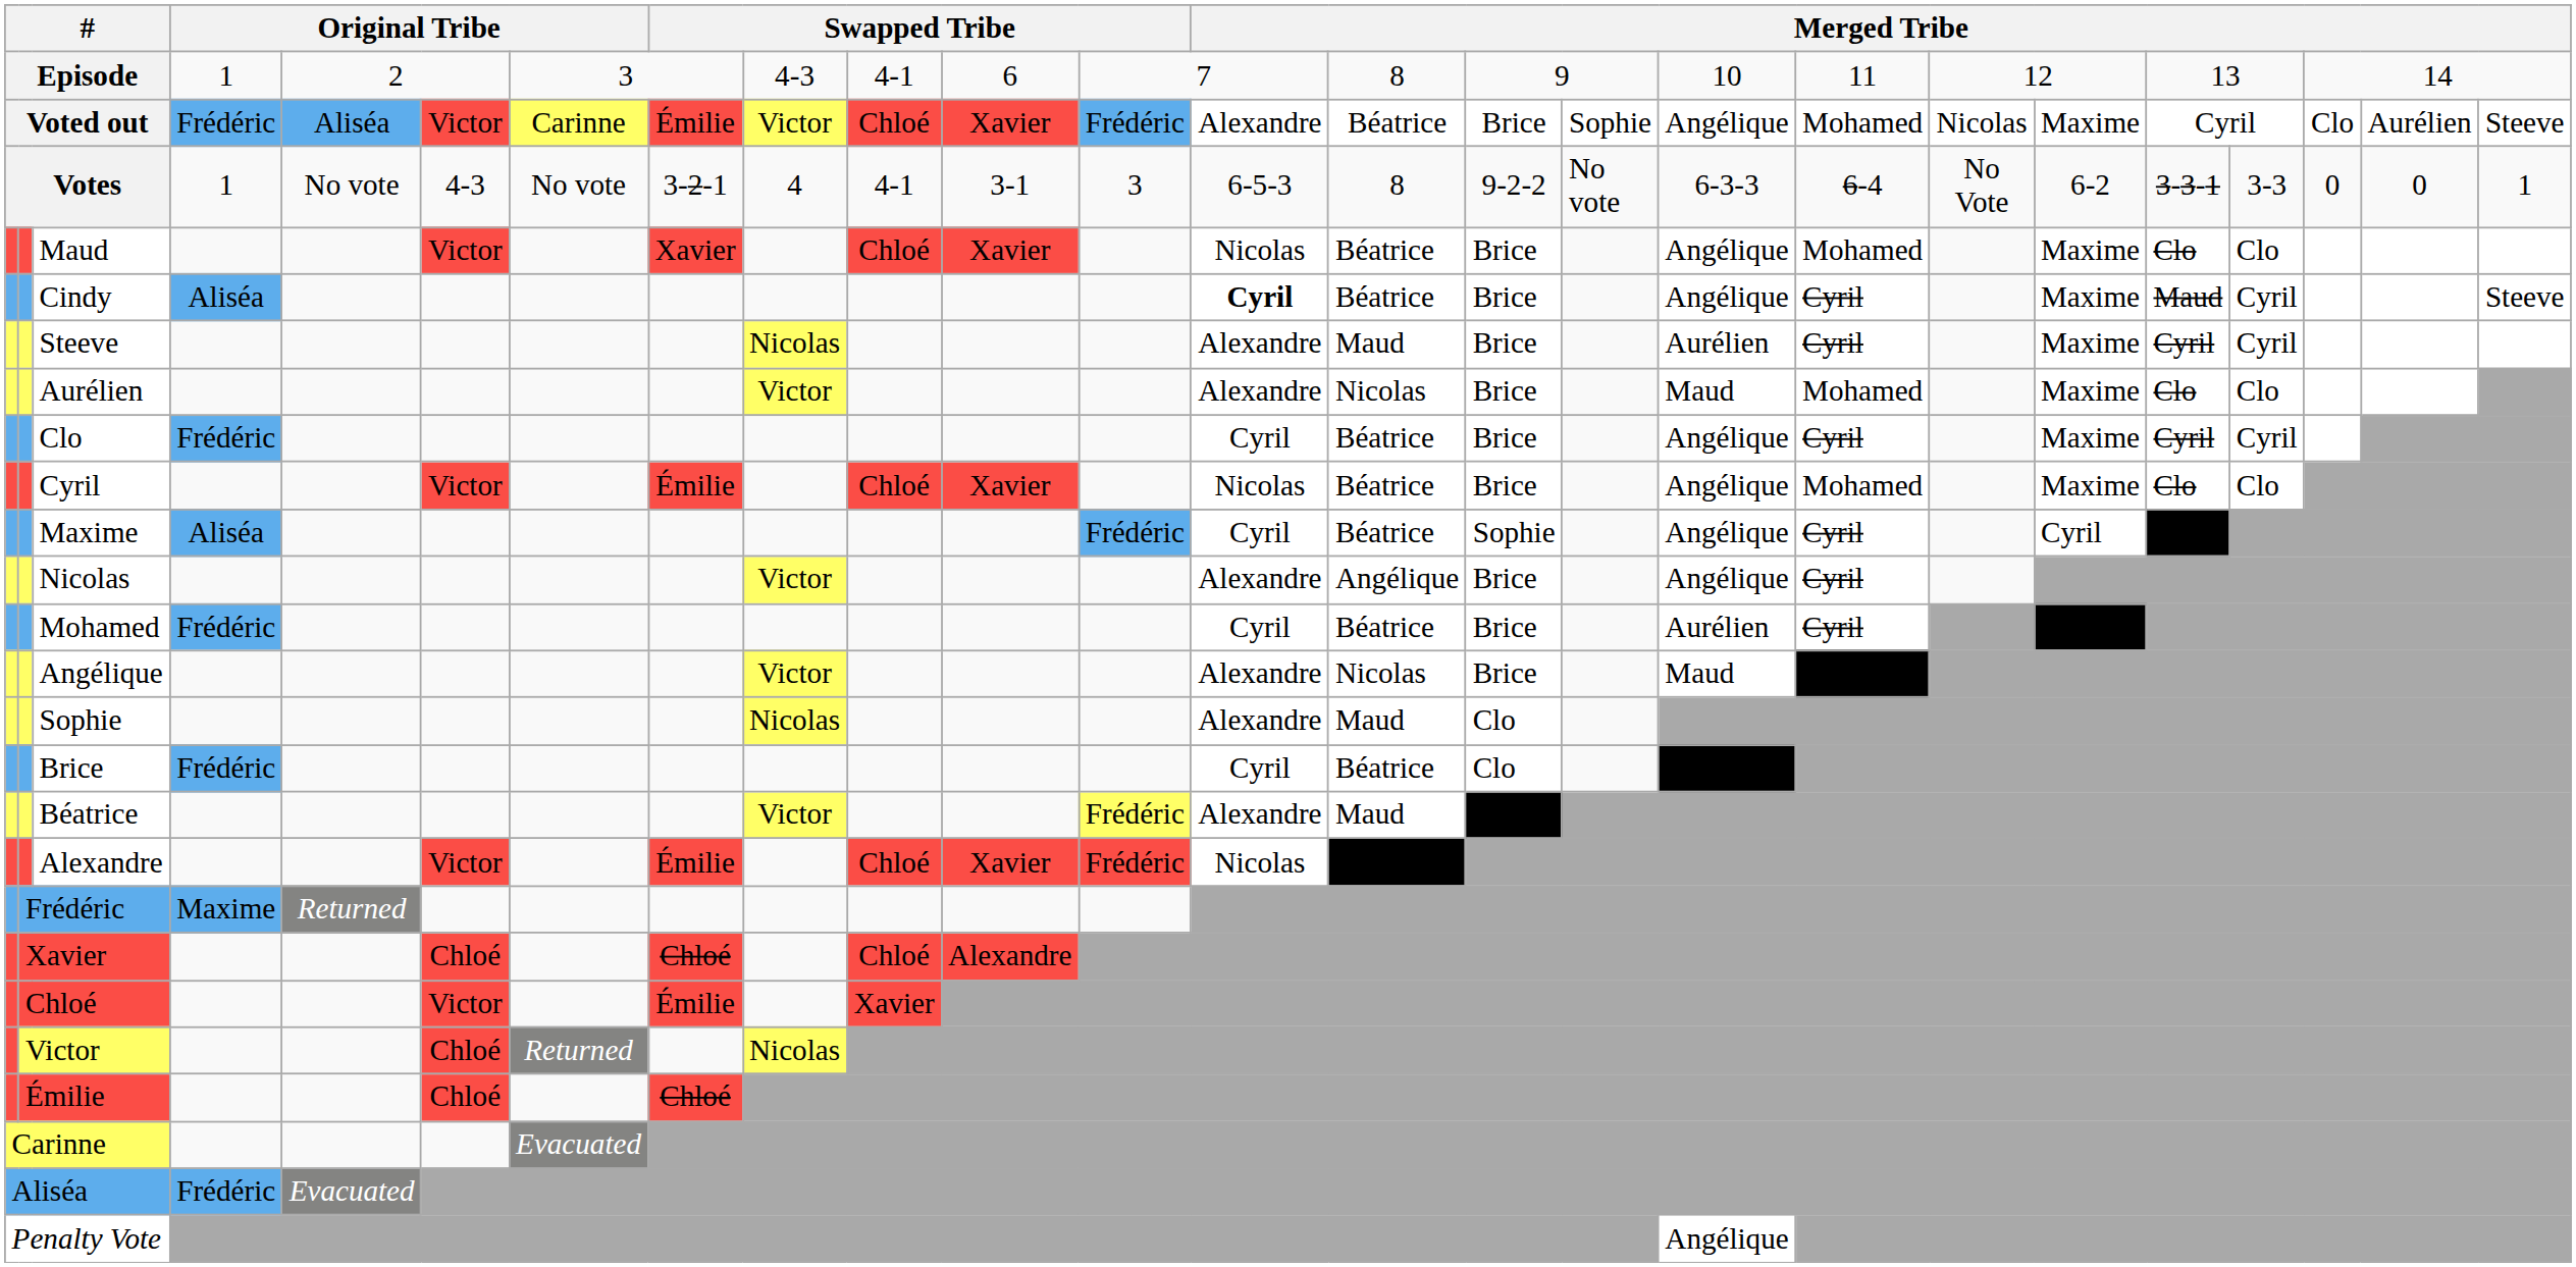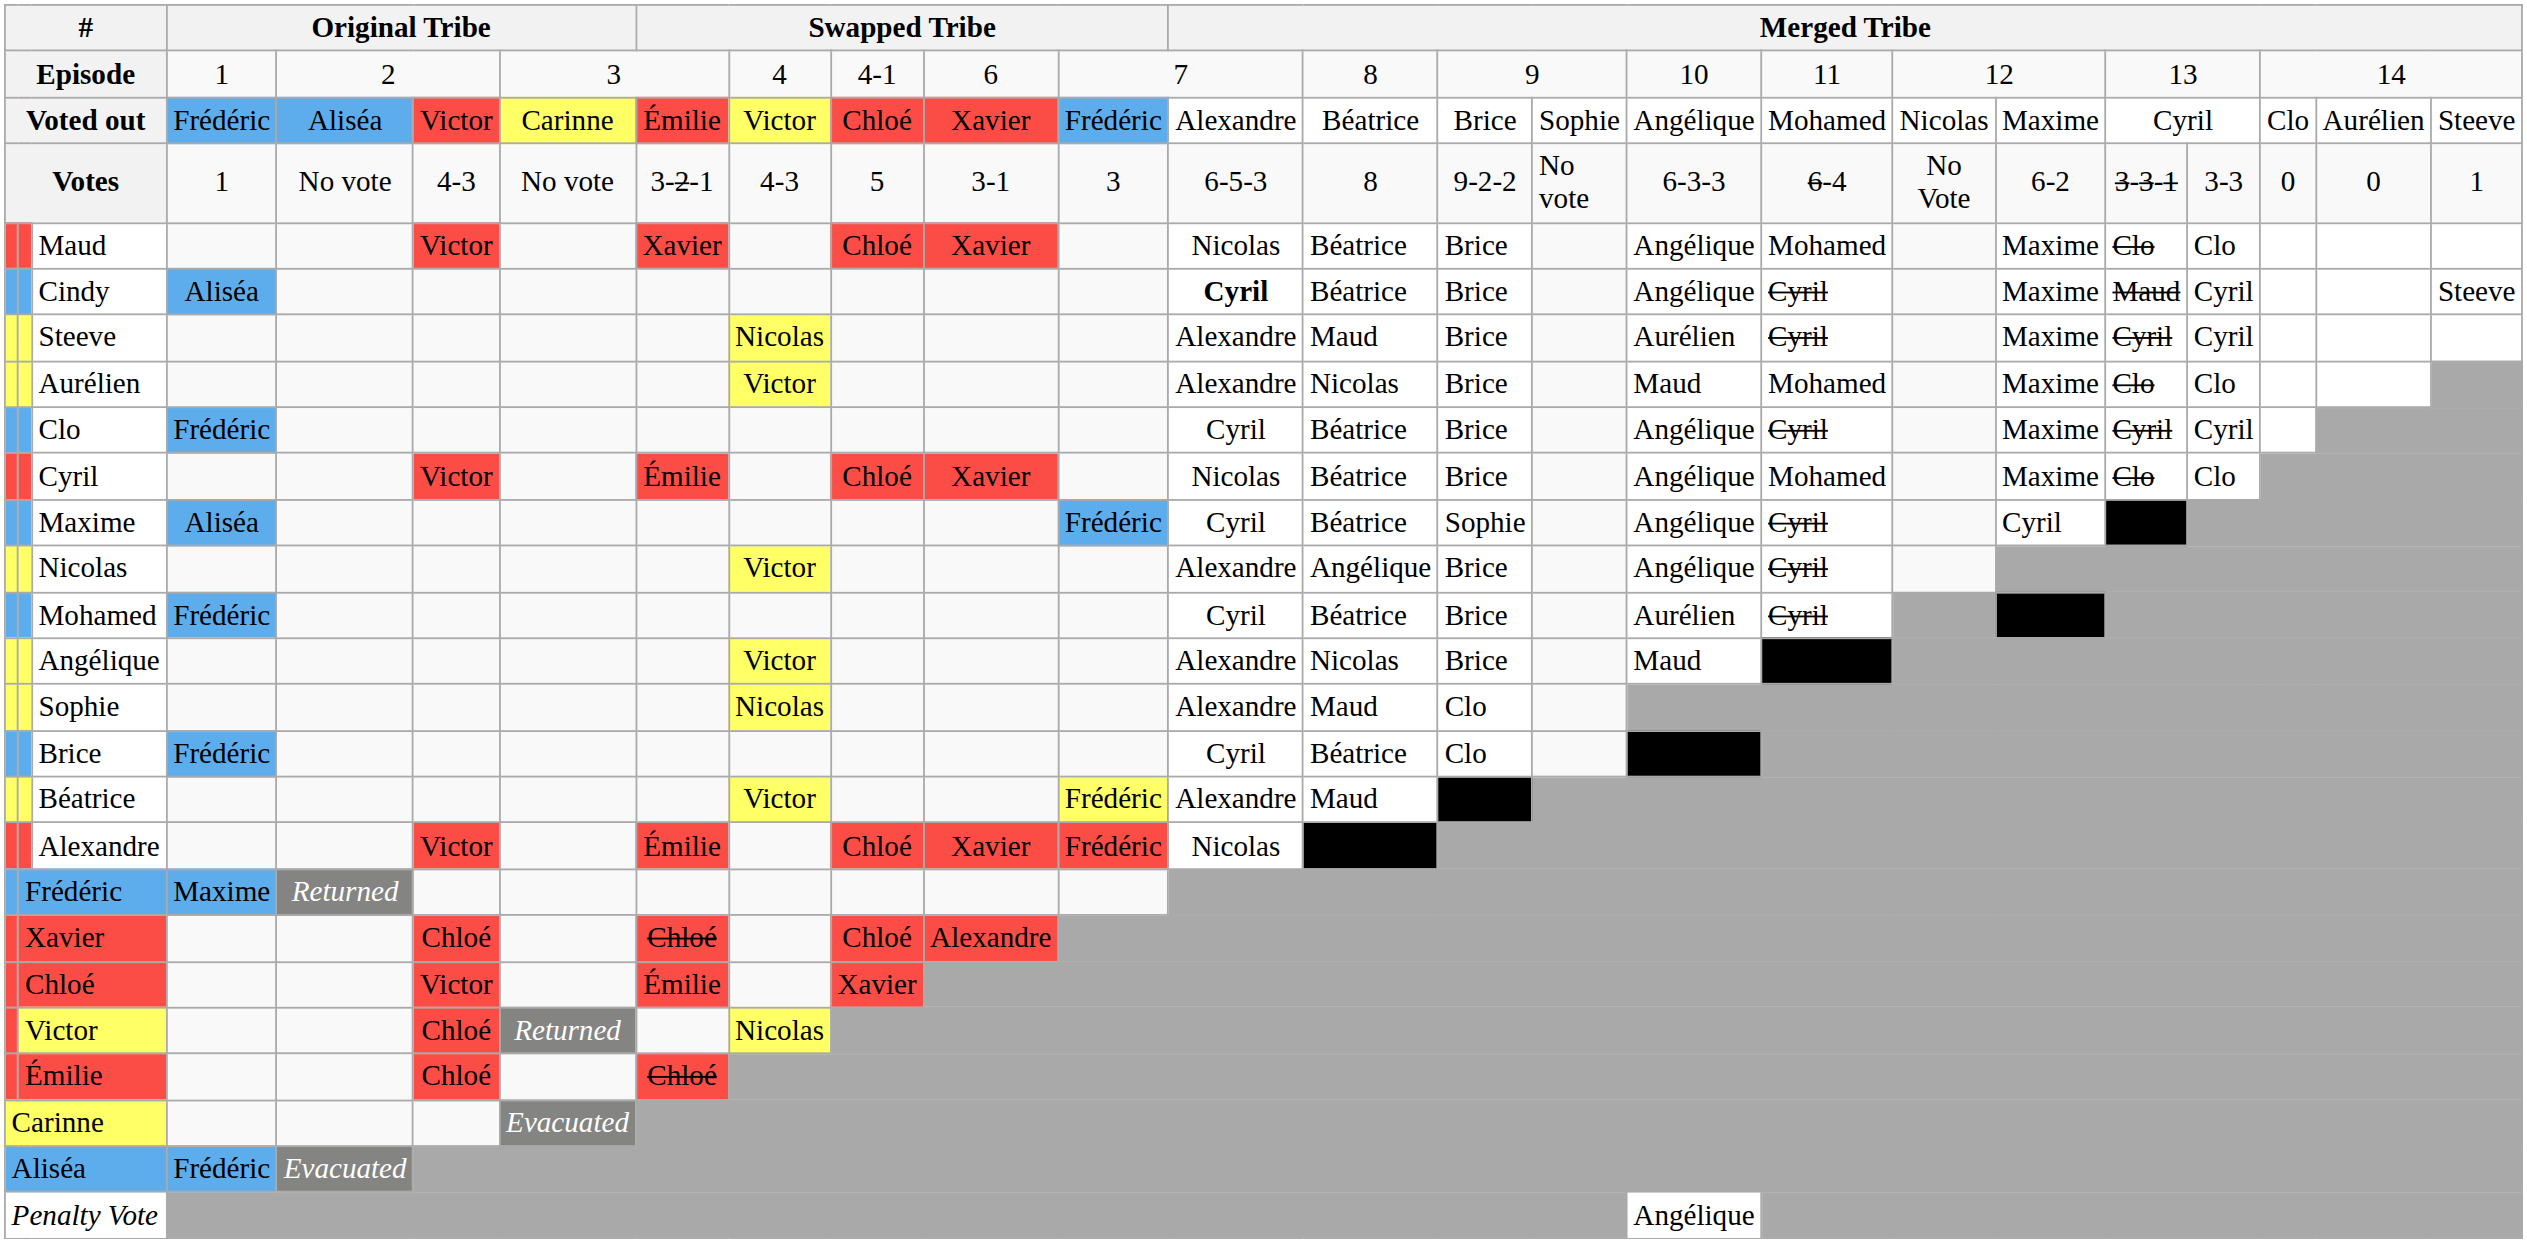Episode | column 9: 4-3 -> 4
Votes | column 9: 4 -> 4-3
Votes | column 10: 4-1 -> 5
